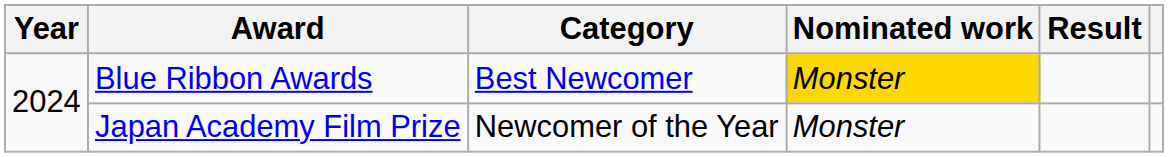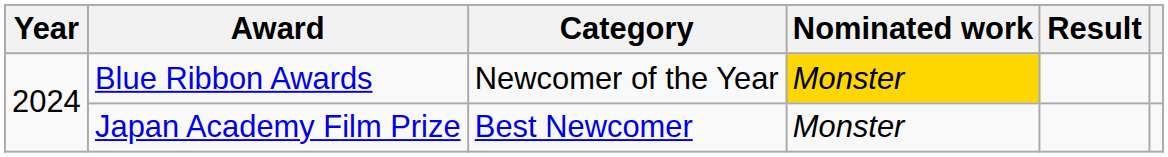Blue Ribbon Awards | Category: Best Newcomer -> Newcomer of the Year
Japan Academy Film Prize | Category: Newcomer of the Year -> Best Newcomer
